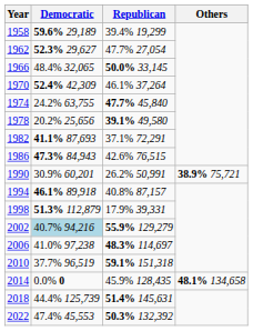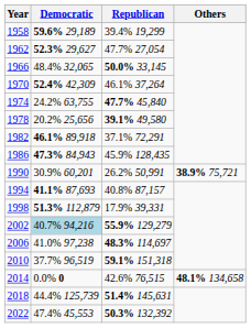1982 | Democratic: 41.1% 87,693 -> 46.1% 89,918
1986 | Republican: 42.6% 76,515 -> 45.9% 128,435
1994 | Democratic: 46.1% 89,918 -> 41.1% 87,693
2014 | Republican: 45.9% 128,435 -> 42.6% 76,515
